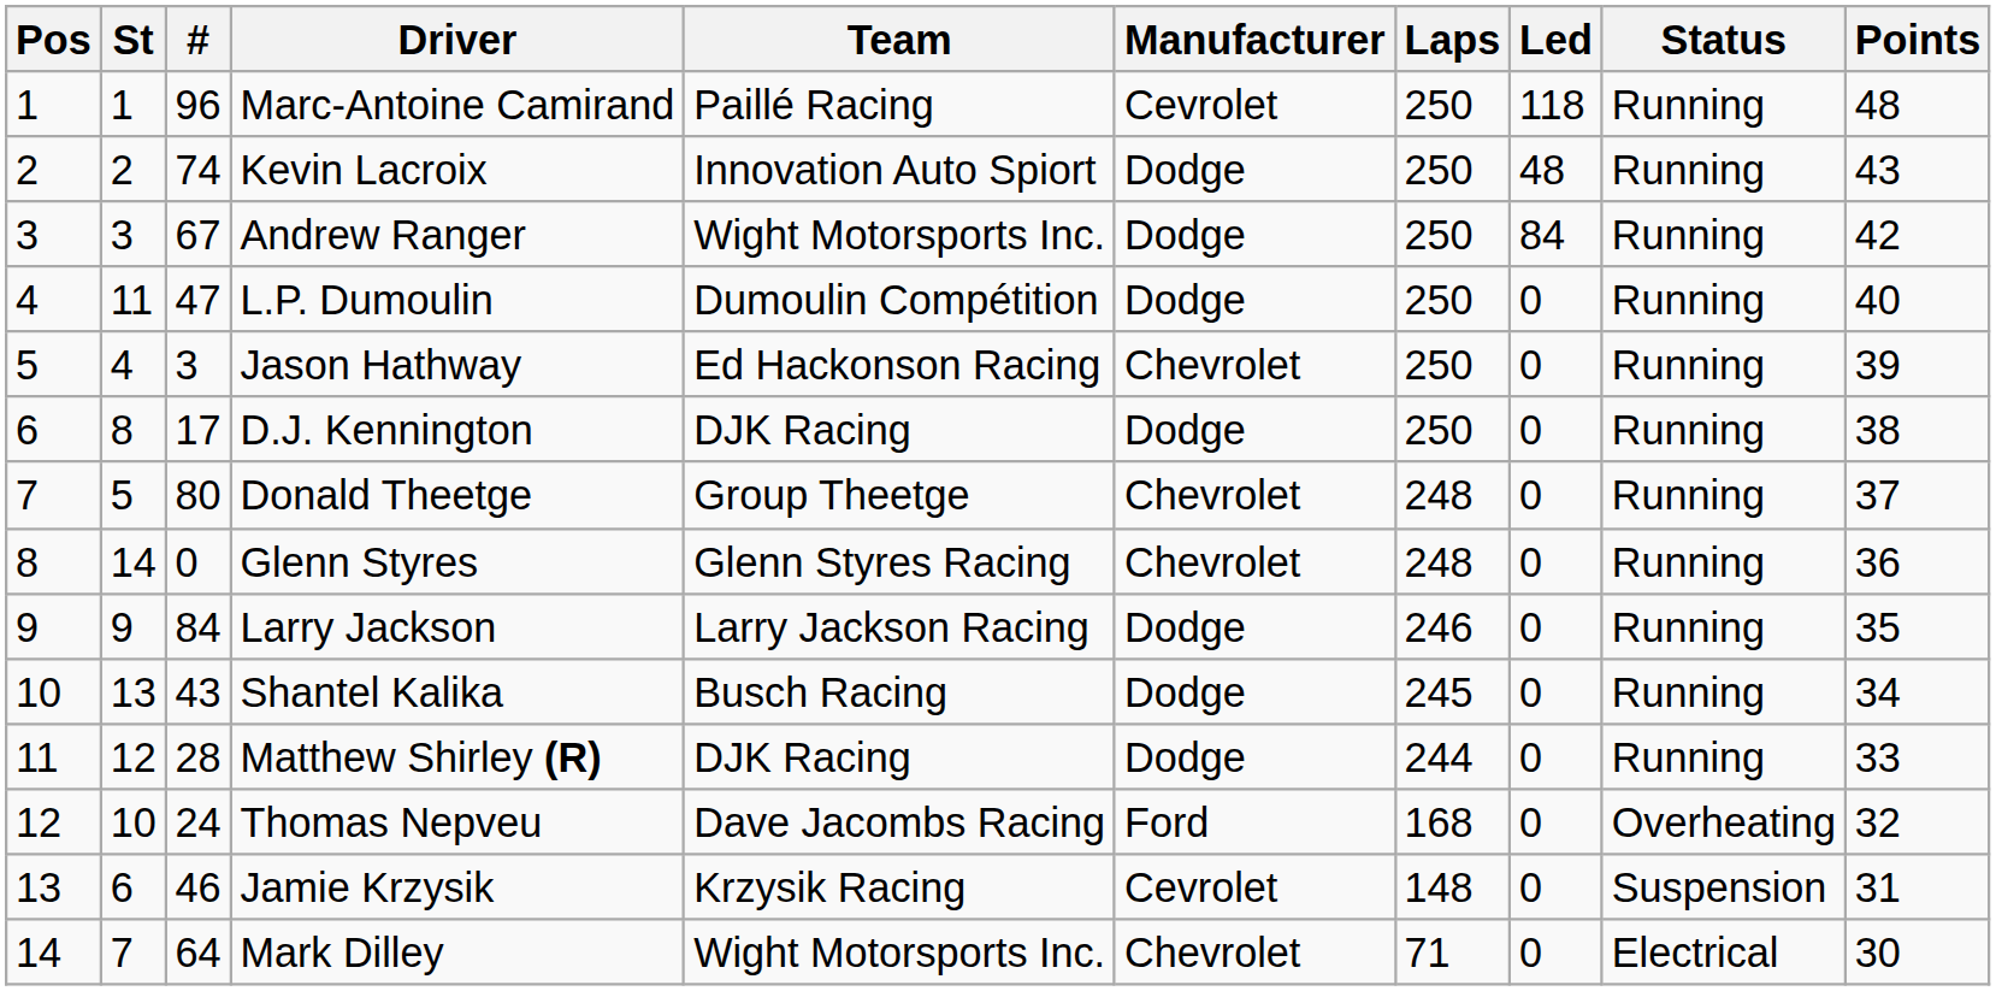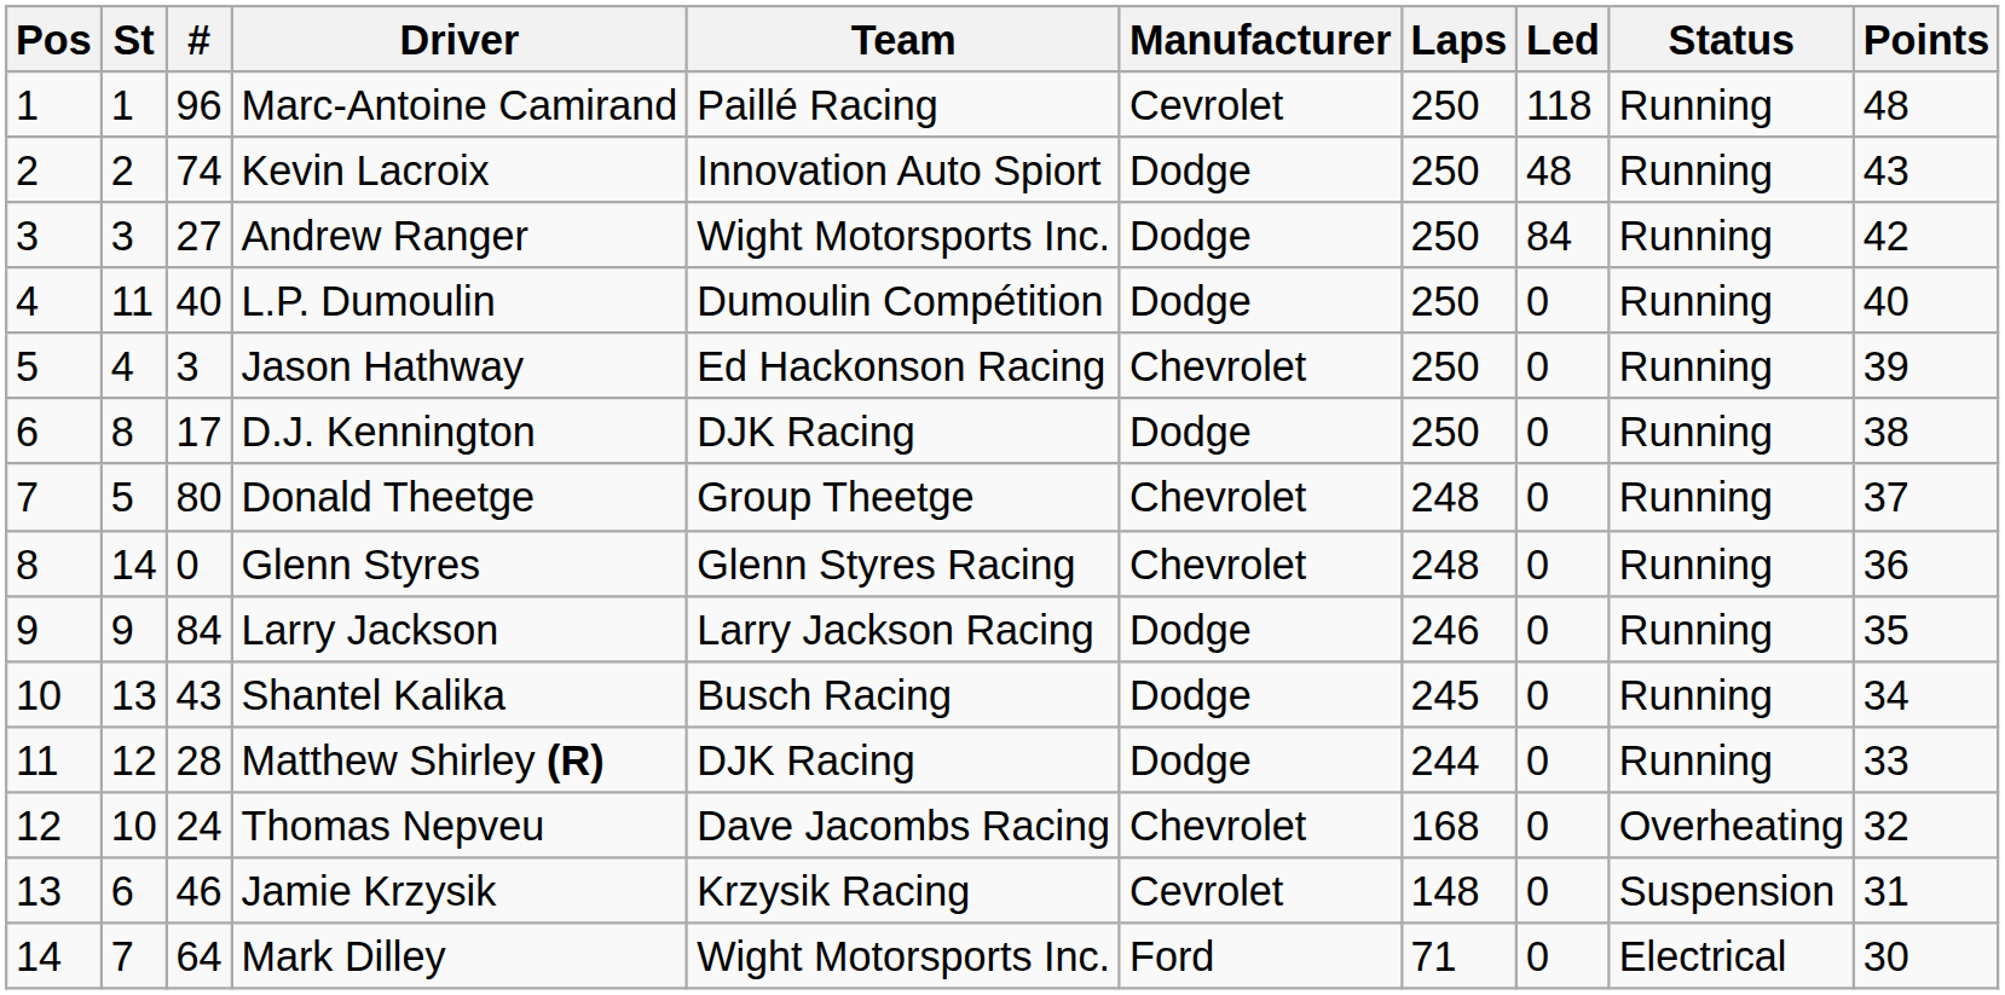Andrew Ranger | #: 67 -> 27
L.P. Dumoulin | #: 47 -> 40
Thomas Nepveu | Manufacturer: Ford -> Chevrolet
Mark Dilley | Manufacturer: Chevrolet -> Ford
